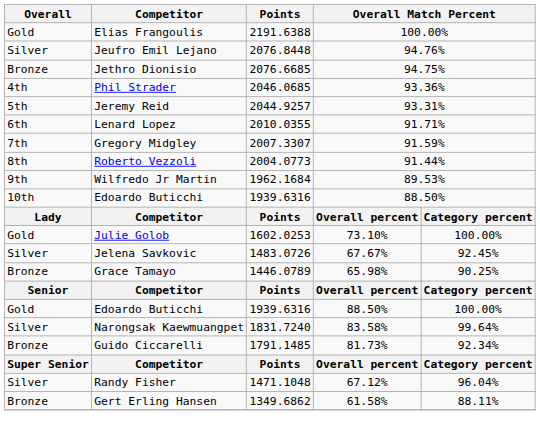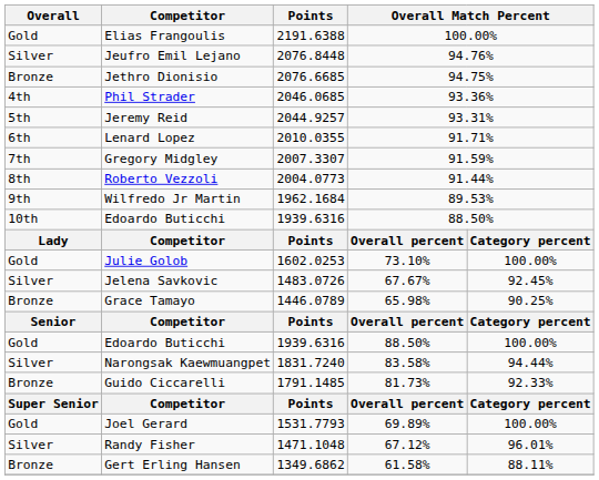Narongsak Kaewmuangpet | column 5: 99.64% -> 94.44%
Guido Ciccarelli | column 5: 92.34% -> 92.33%
+ row: Gold | Joel Gerard | 1531.7793 | 69.89% | 100.00%
Randy Fisher | column 5: 96.04% -> 96.01%
